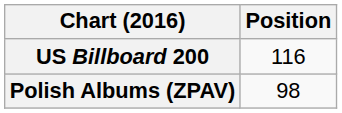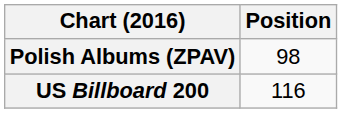rows swapped: Polish Albums (ZPAV) <-> US Billboard 200
